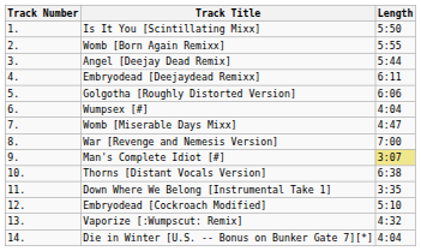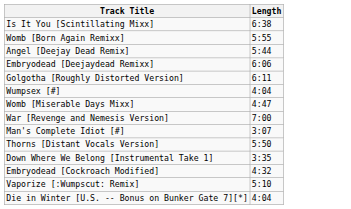- column: Track Number | 1. | 2. | 3. | 4. | 5. | 6. | 7. | 8. | 9. | 10. | 11. | 12. | 13. | 14.
Is It You [Scintillating Mixx] | Length: 5:50 -> 6:38
Embryodead [Deejaydead Remixx] | Length: 6:11 -> 6:06
Golgotha [Roughly Distorted Version] | Length: 6:06 -> 6:11
Man's Complete Idiot [#] | Length: khaki background -> no background
Thorns [Distant Vocals Version] | Length: 6:38 -> 5:50
Embryodead [Cockroach Modified] | Length: 5:10 -> 4:32
Vaporize [:Wumpscut: Remix] | Length: 4:32 -> 5:10
